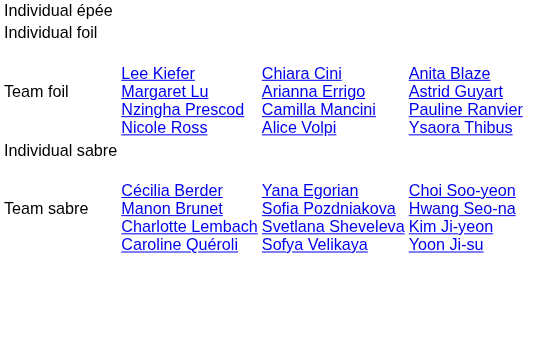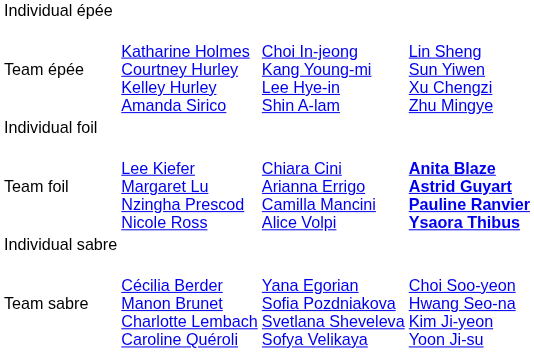+ row: Team épée | Katharine Holmes Courtney Hurley Kelley Hurley Amanda Sirico | Choi In-jeong Kang Young-mi Lee Hye-in Shin A-lam | Lin Sheng Sun Yiwen Xu Chengzi Zhu Mingye
Team foil | column 4: normal -> bold
